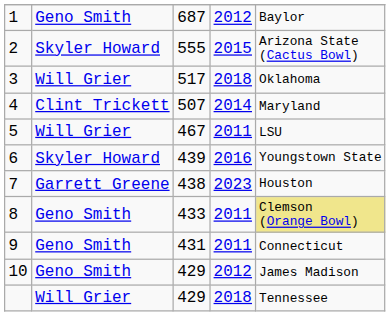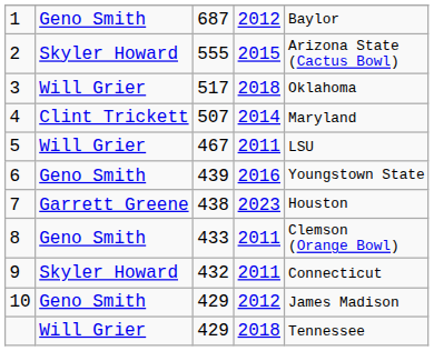6 | column 2: Skyler Howard -> Geno Smith
8 | column 5: khaki background -> no background
9 | column 2: Geno Smith -> Skyler Howard
9 | column 3: 431 -> 432
